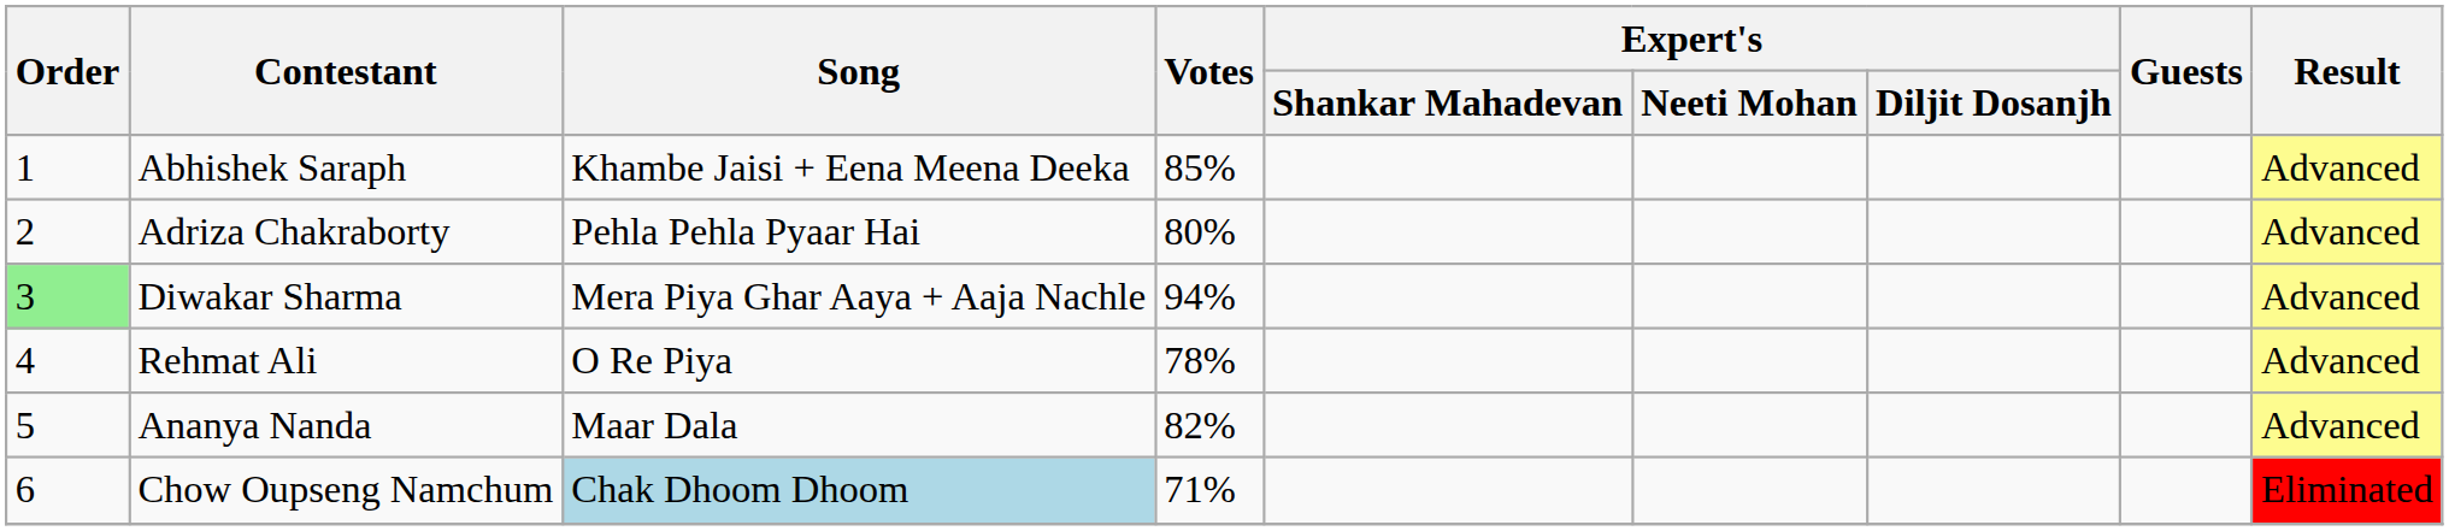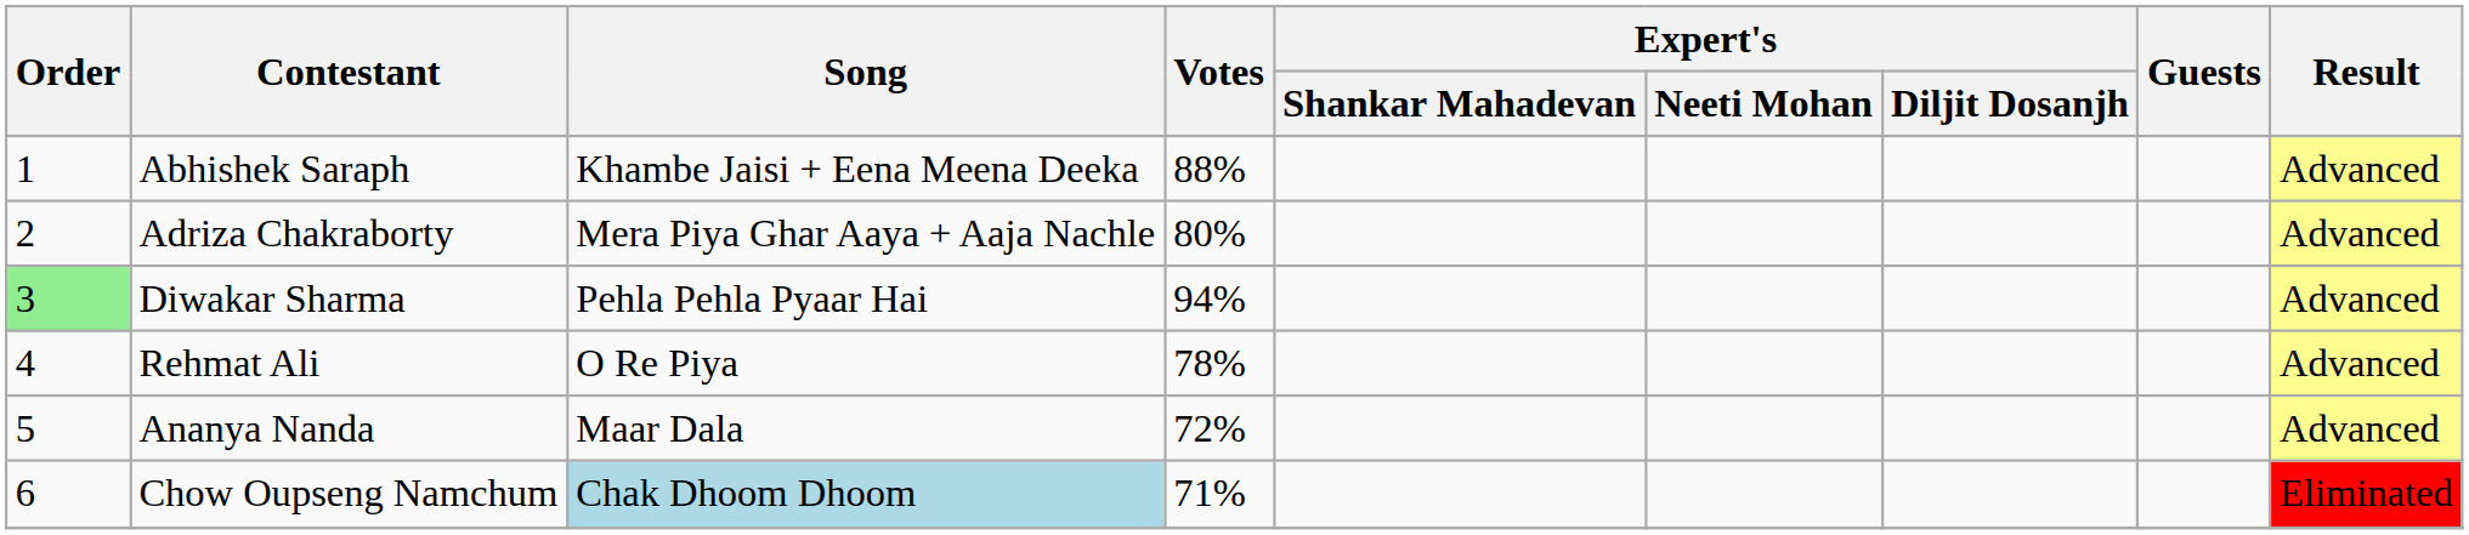Abhishek Saraph | Votes: 85% -> 88%
Adriza Chakraborty | Song: Pehla Pehla Pyaar Hai -> Mera Piya Ghar Aaya + Aaja Nachle
Diwakar Sharma | Song: Mera Piya Ghar Aaya + Aaja Nachle -> Pehla Pehla Pyaar Hai
Ananya Nanda | Votes: 82% -> 72%
